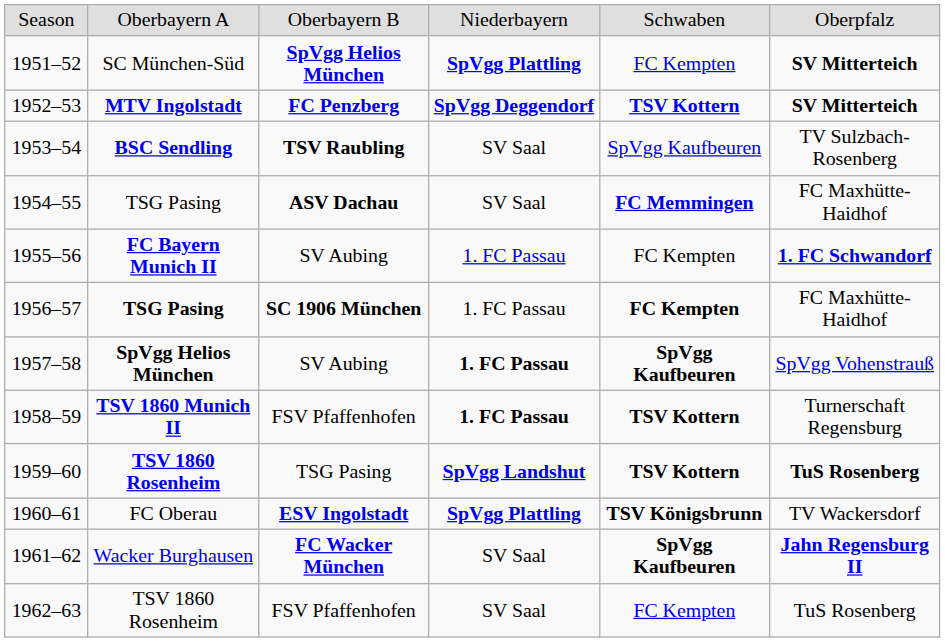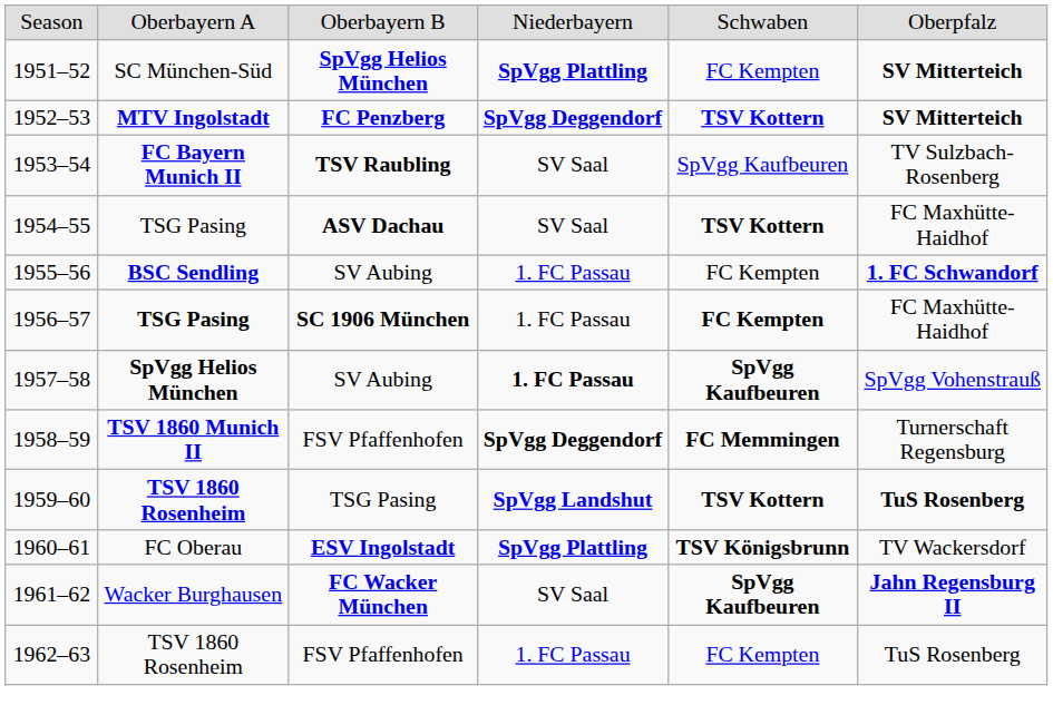1953–54 | column 2: BSC Sendling -> FC Bayern Munich II
1954–55 | column 5: FC Memmingen -> TSV Kottern
1955–56 | column 2: FC Bayern Munich II -> BSC Sendling
1958–59 | column 4: 1. FC Passau -> SpVgg Deggendorf
1958–59 | column 5: TSV Kottern -> FC Memmingen
1962–63 | column 4: SV Saal -> 1. FC Passau
